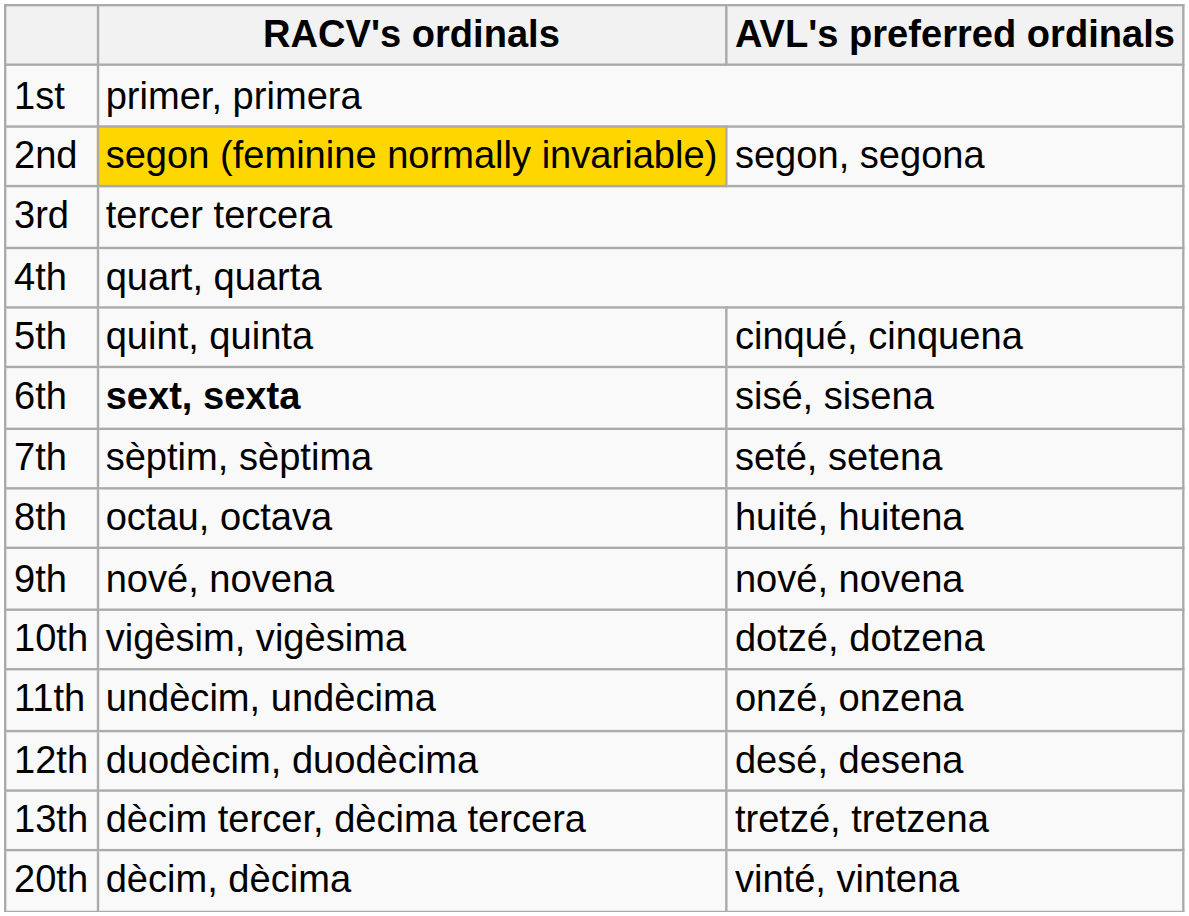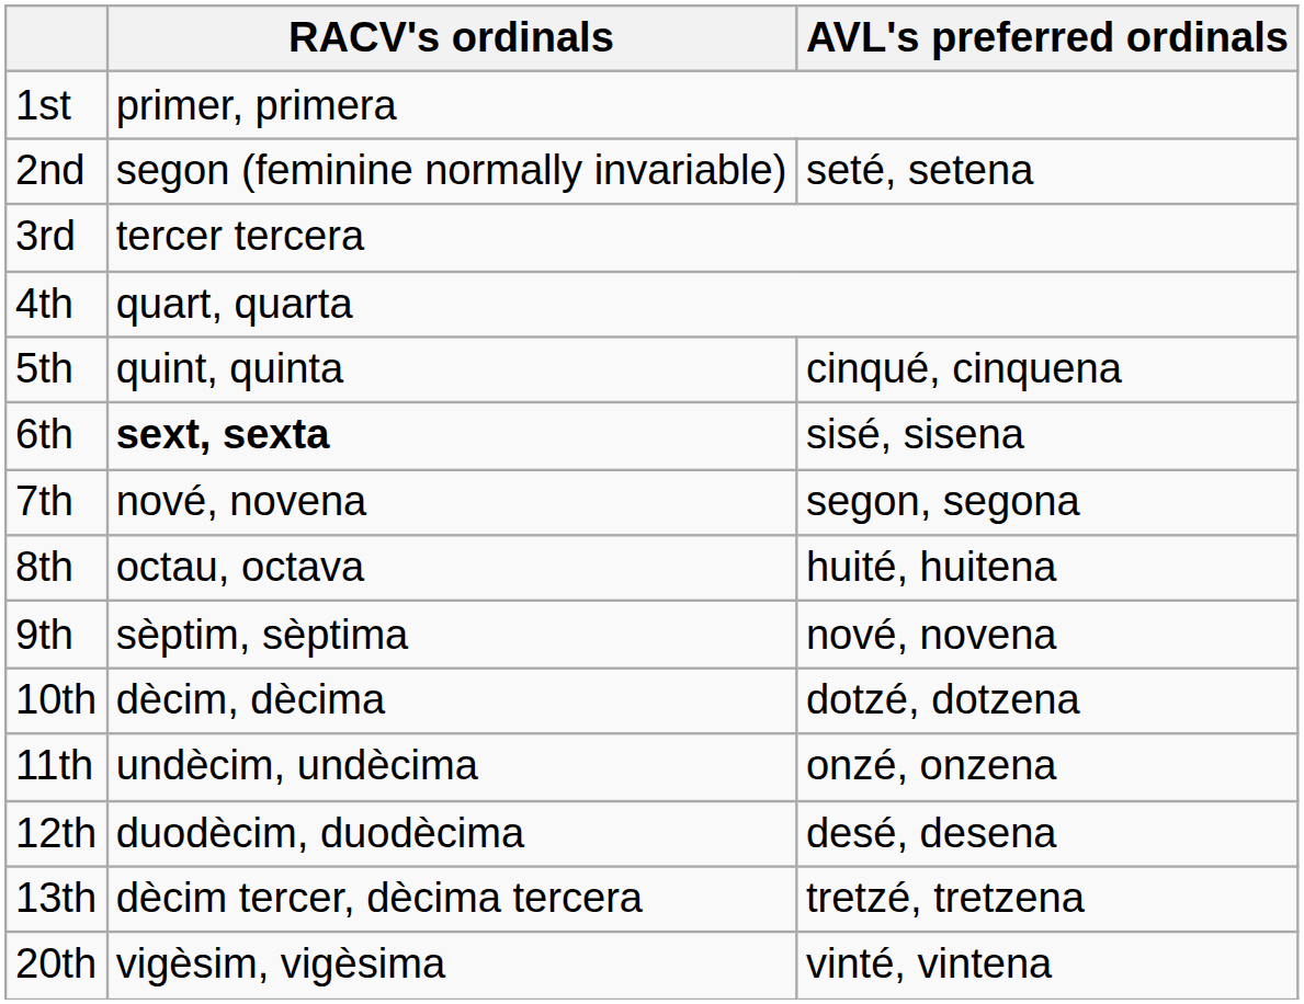2nd | RACV's ordinals: gold background -> no background
2nd | AVL's preferred ordinals: segon, segona -> seté, setena
7th | RACV's ordinals: sèptim, sèptima -> nové, novena
7th | AVL's preferred ordinals: seté, setena -> segon, segona
9th | RACV's ordinals: nové, novena -> sèptim, sèptima
10th | RACV's ordinals: vigèsim, vigèsima -> dècim, dècima
20th | RACV's ordinals: dècim, dècima -> vigèsim, vigèsima
